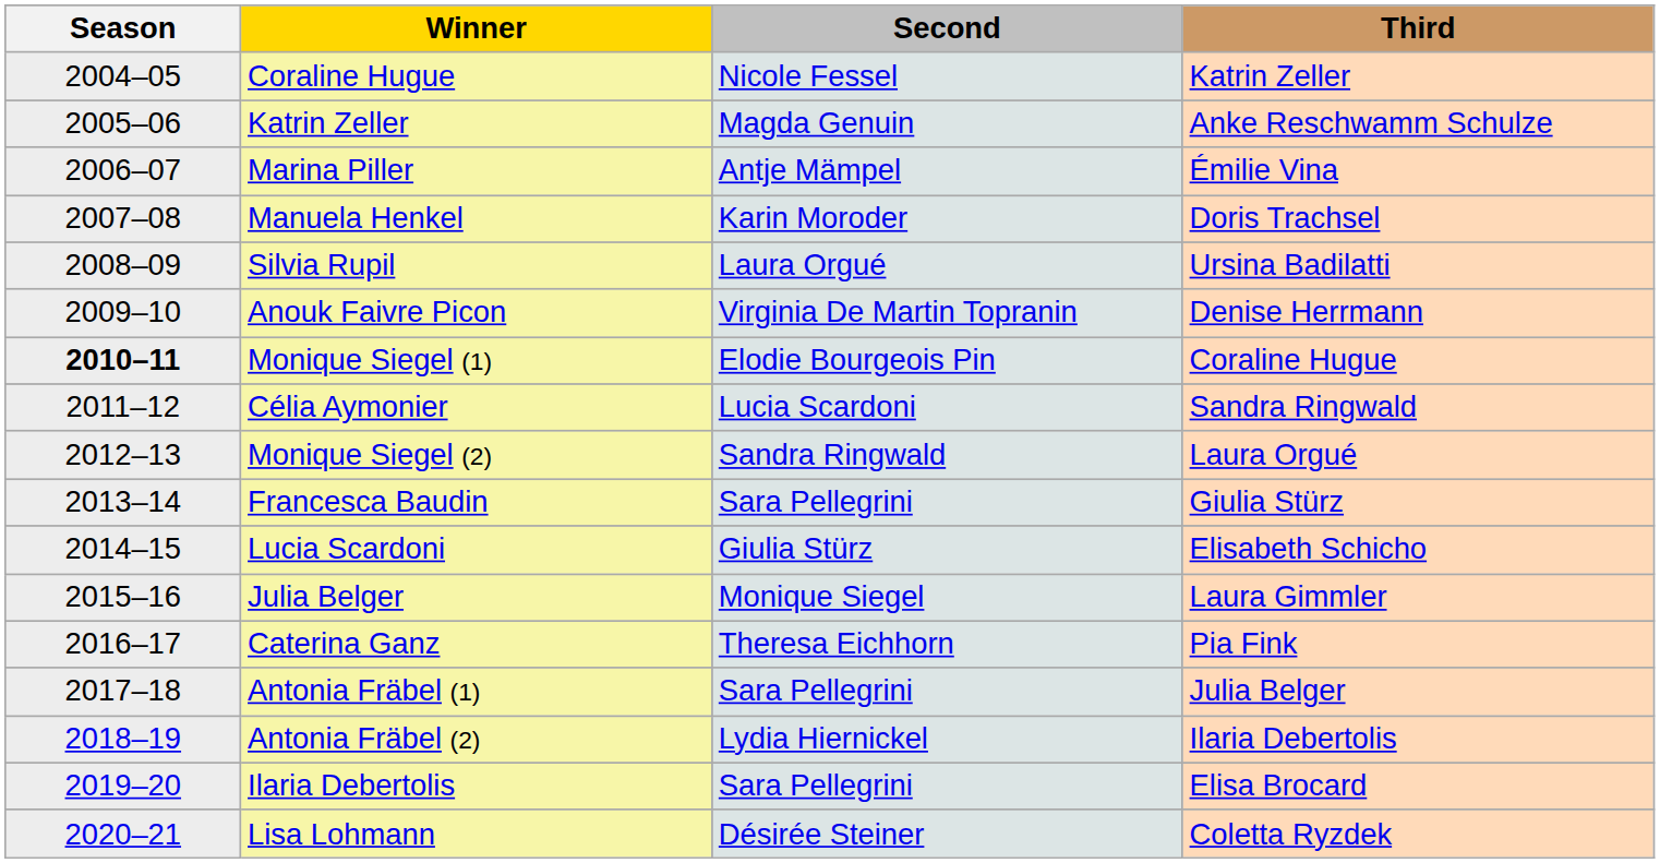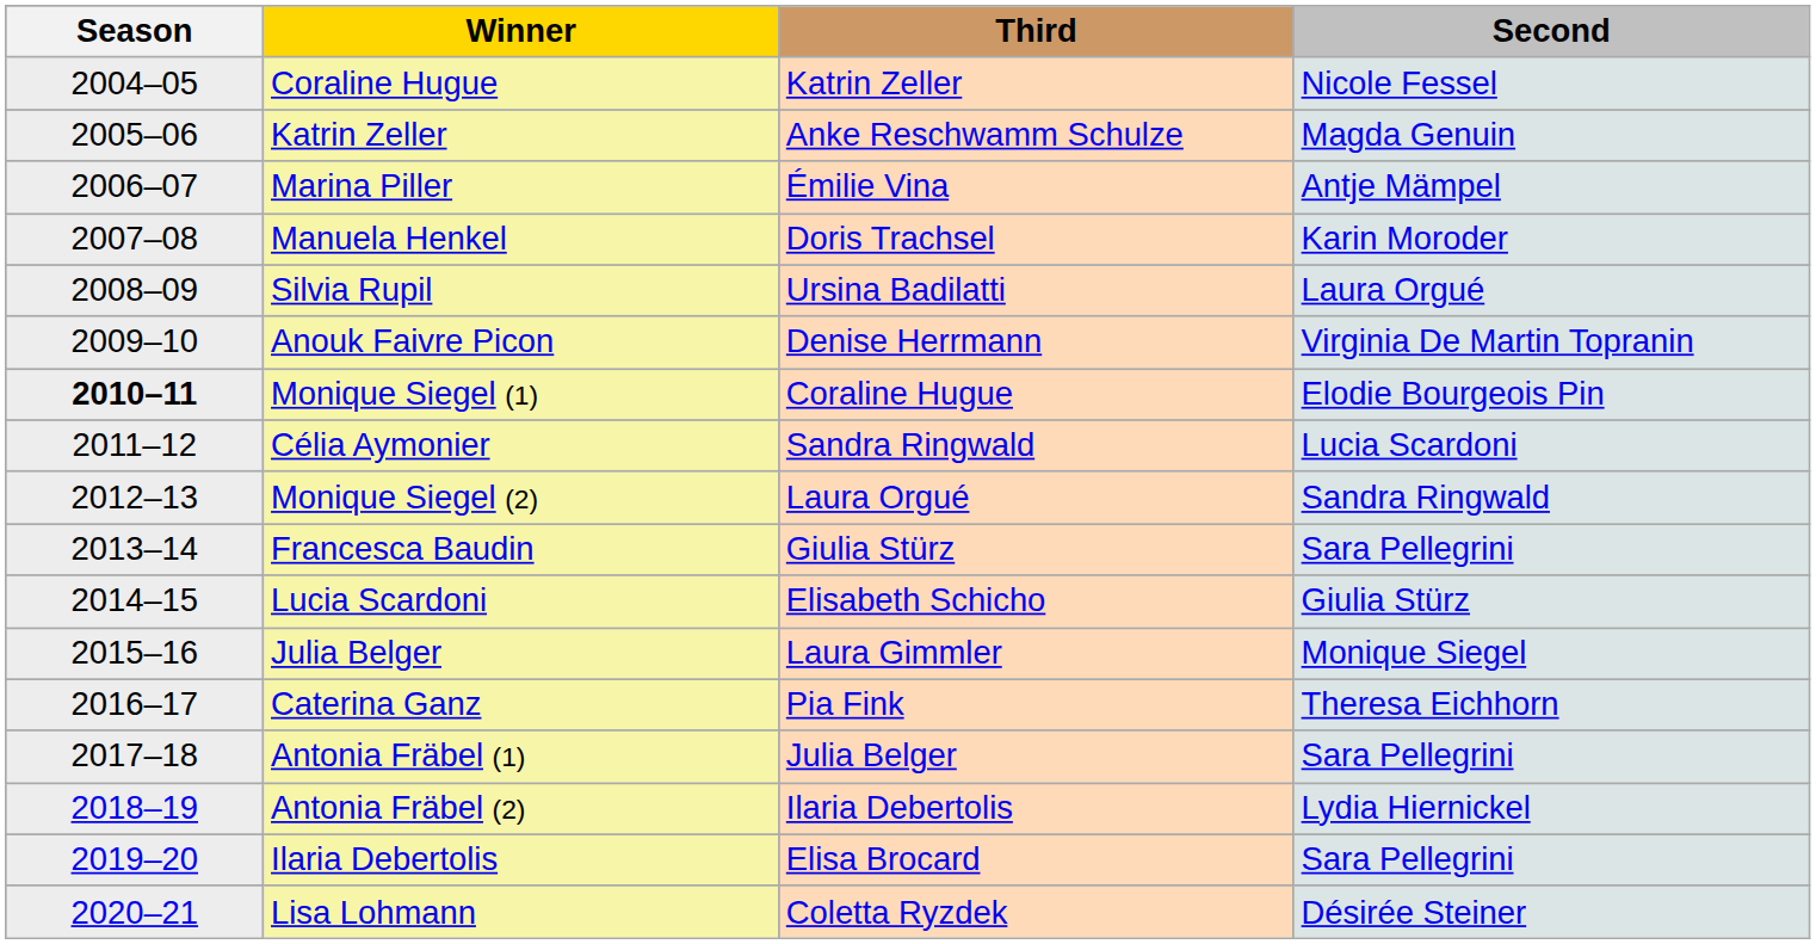columns swapped: Second <-> Third
